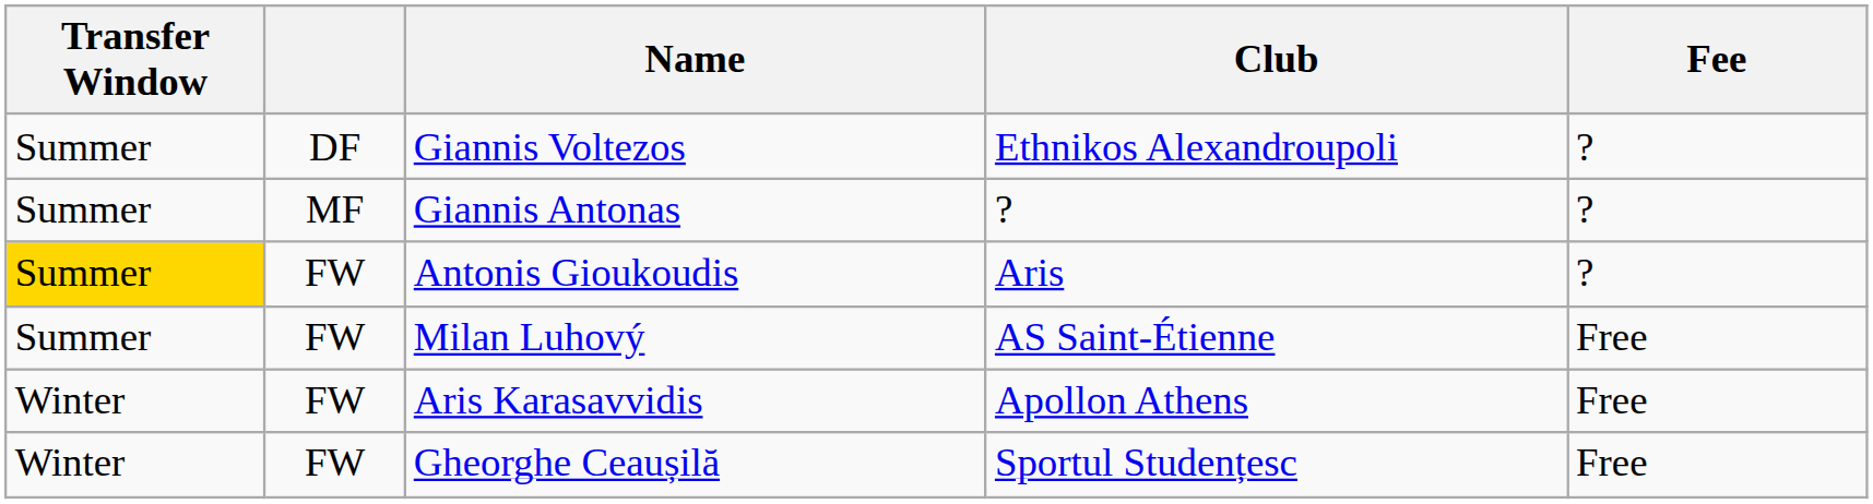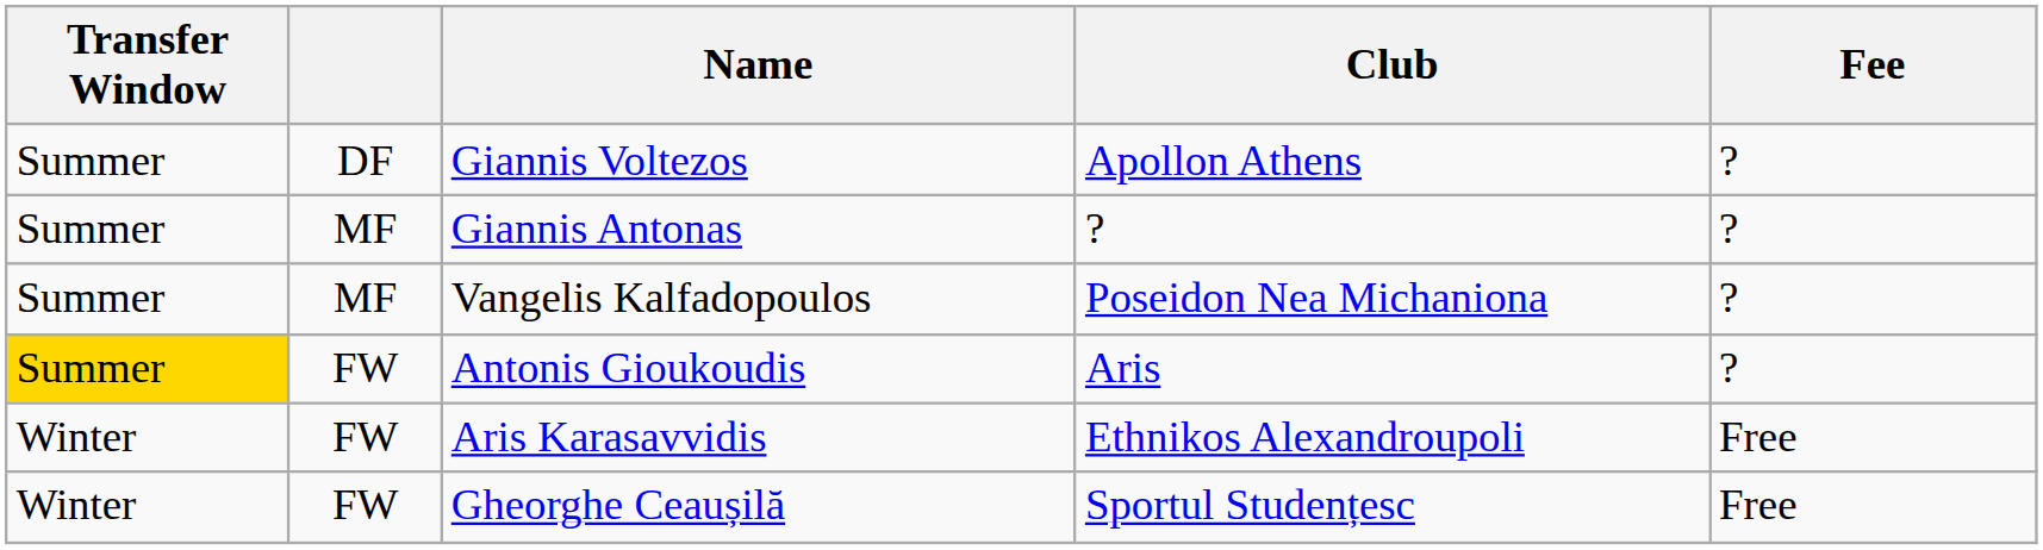Giannis Voltezos | Club: Ethnikos Alexandroupoli -> Apollon Athens
+ row: Summer | MF | Vangelis Kalfadopoulos | Poseidon Nea Michaniona | ?
- row: Summer | FW | Milan Luhový | AS Saint-Étienne | Free
Aris Karasavvidis | Club: Apollon Athens -> Ethnikos Alexandroupoli
